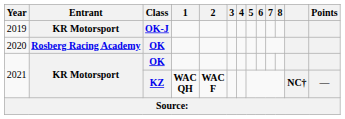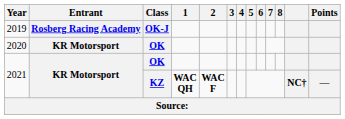2019 | Entrant: KR Motorsport -> Rosberg Racing Academy
2020 | Entrant: Rosberg Racing Academy -> KR Motorsport
